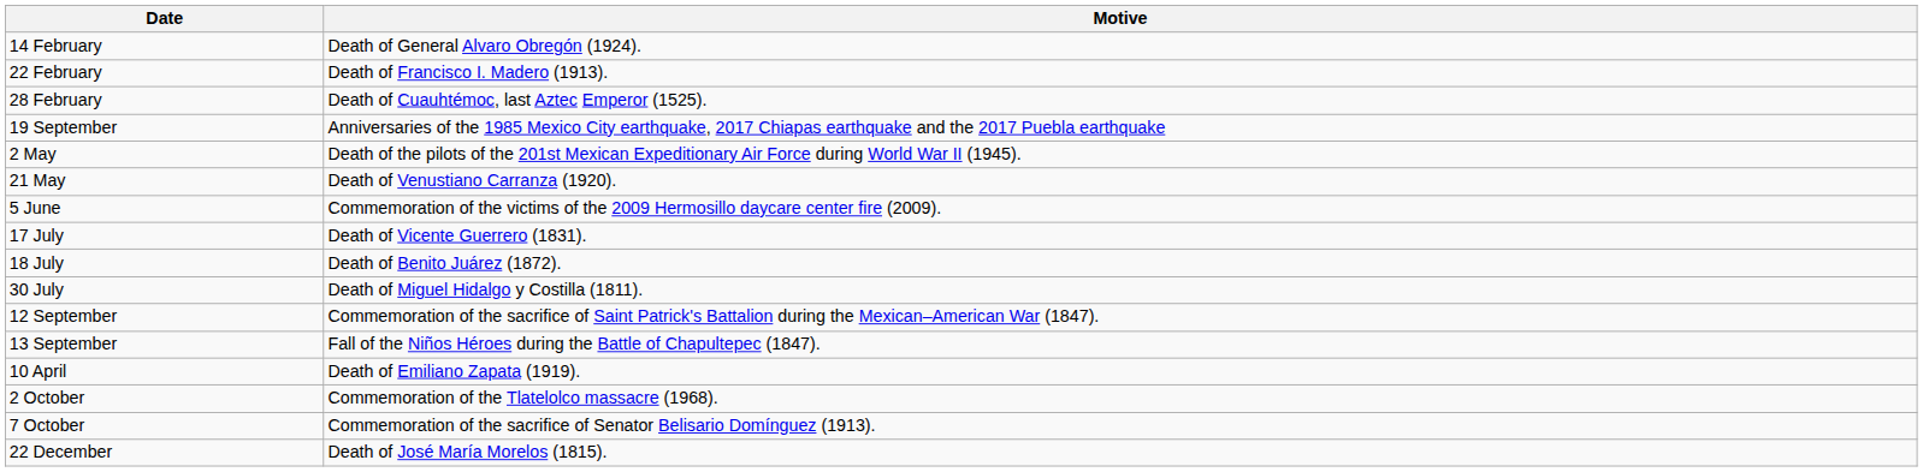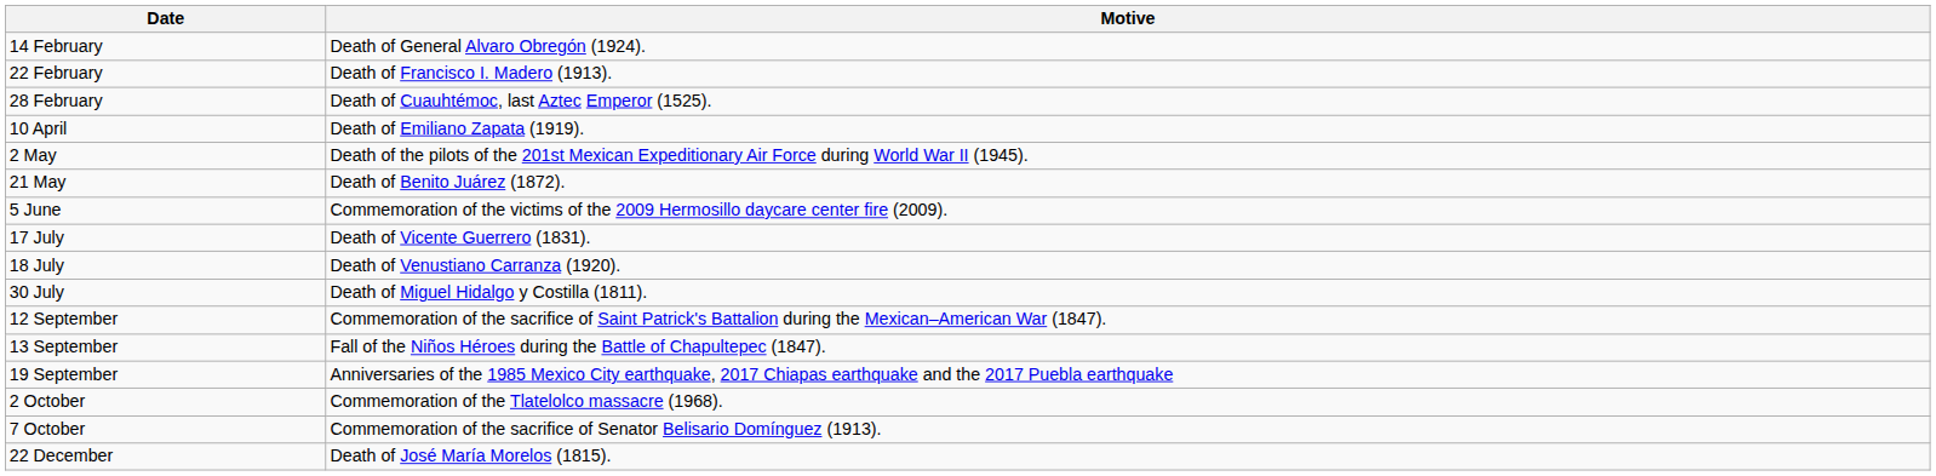rows swapped: 10 April <-> 19 September
21 May | Motive: Death of Venustiano Carranza (1920). -> Death of Benito Juárez (1872).
18 July | Motive: Death of Benito Juárez (1872). -> Death of Venustiano Carranza (1920).
